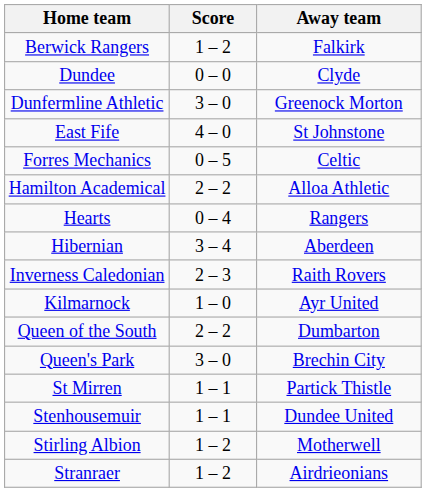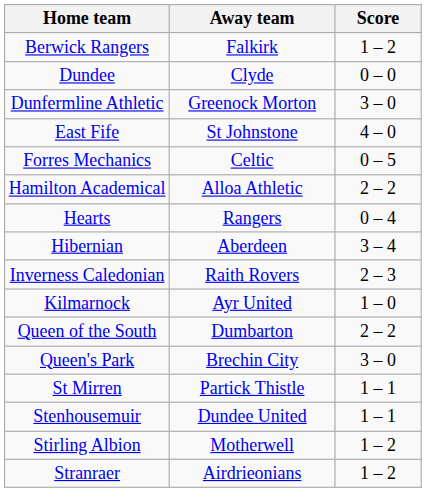columns swapped: Score <-> Away team
